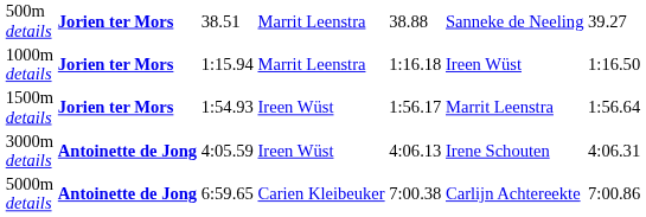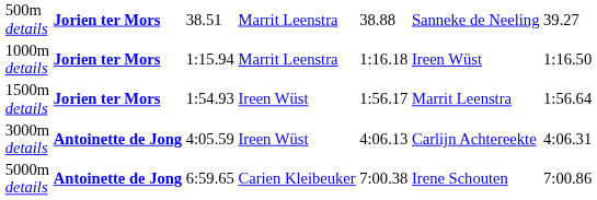3000m details | column 6: Irene Schouten -> Carlijn Achtereekte
5000m details | column 6: Carlijn Achtereekte -> Irene Schouten
